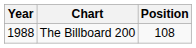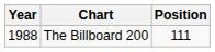The Billboard 200 | Position: 108 -> 111
